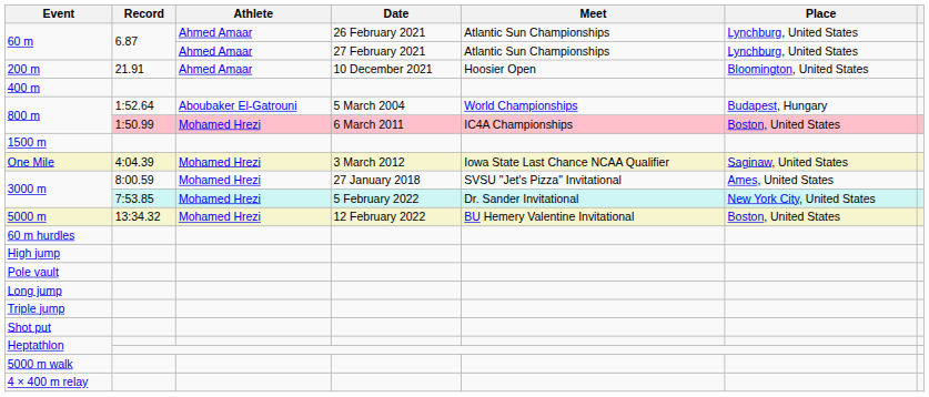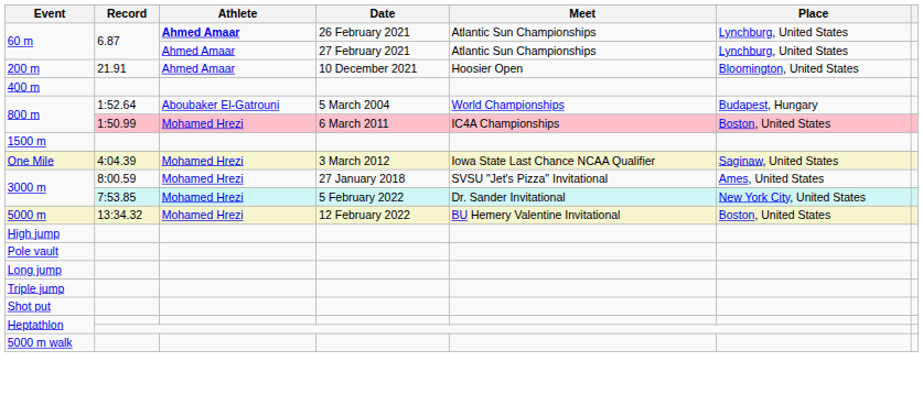60 m / 26 February 2021 | Athlete: normal -> bold
- row: 60 m hurdles
- row: 4 × 400 m relay
